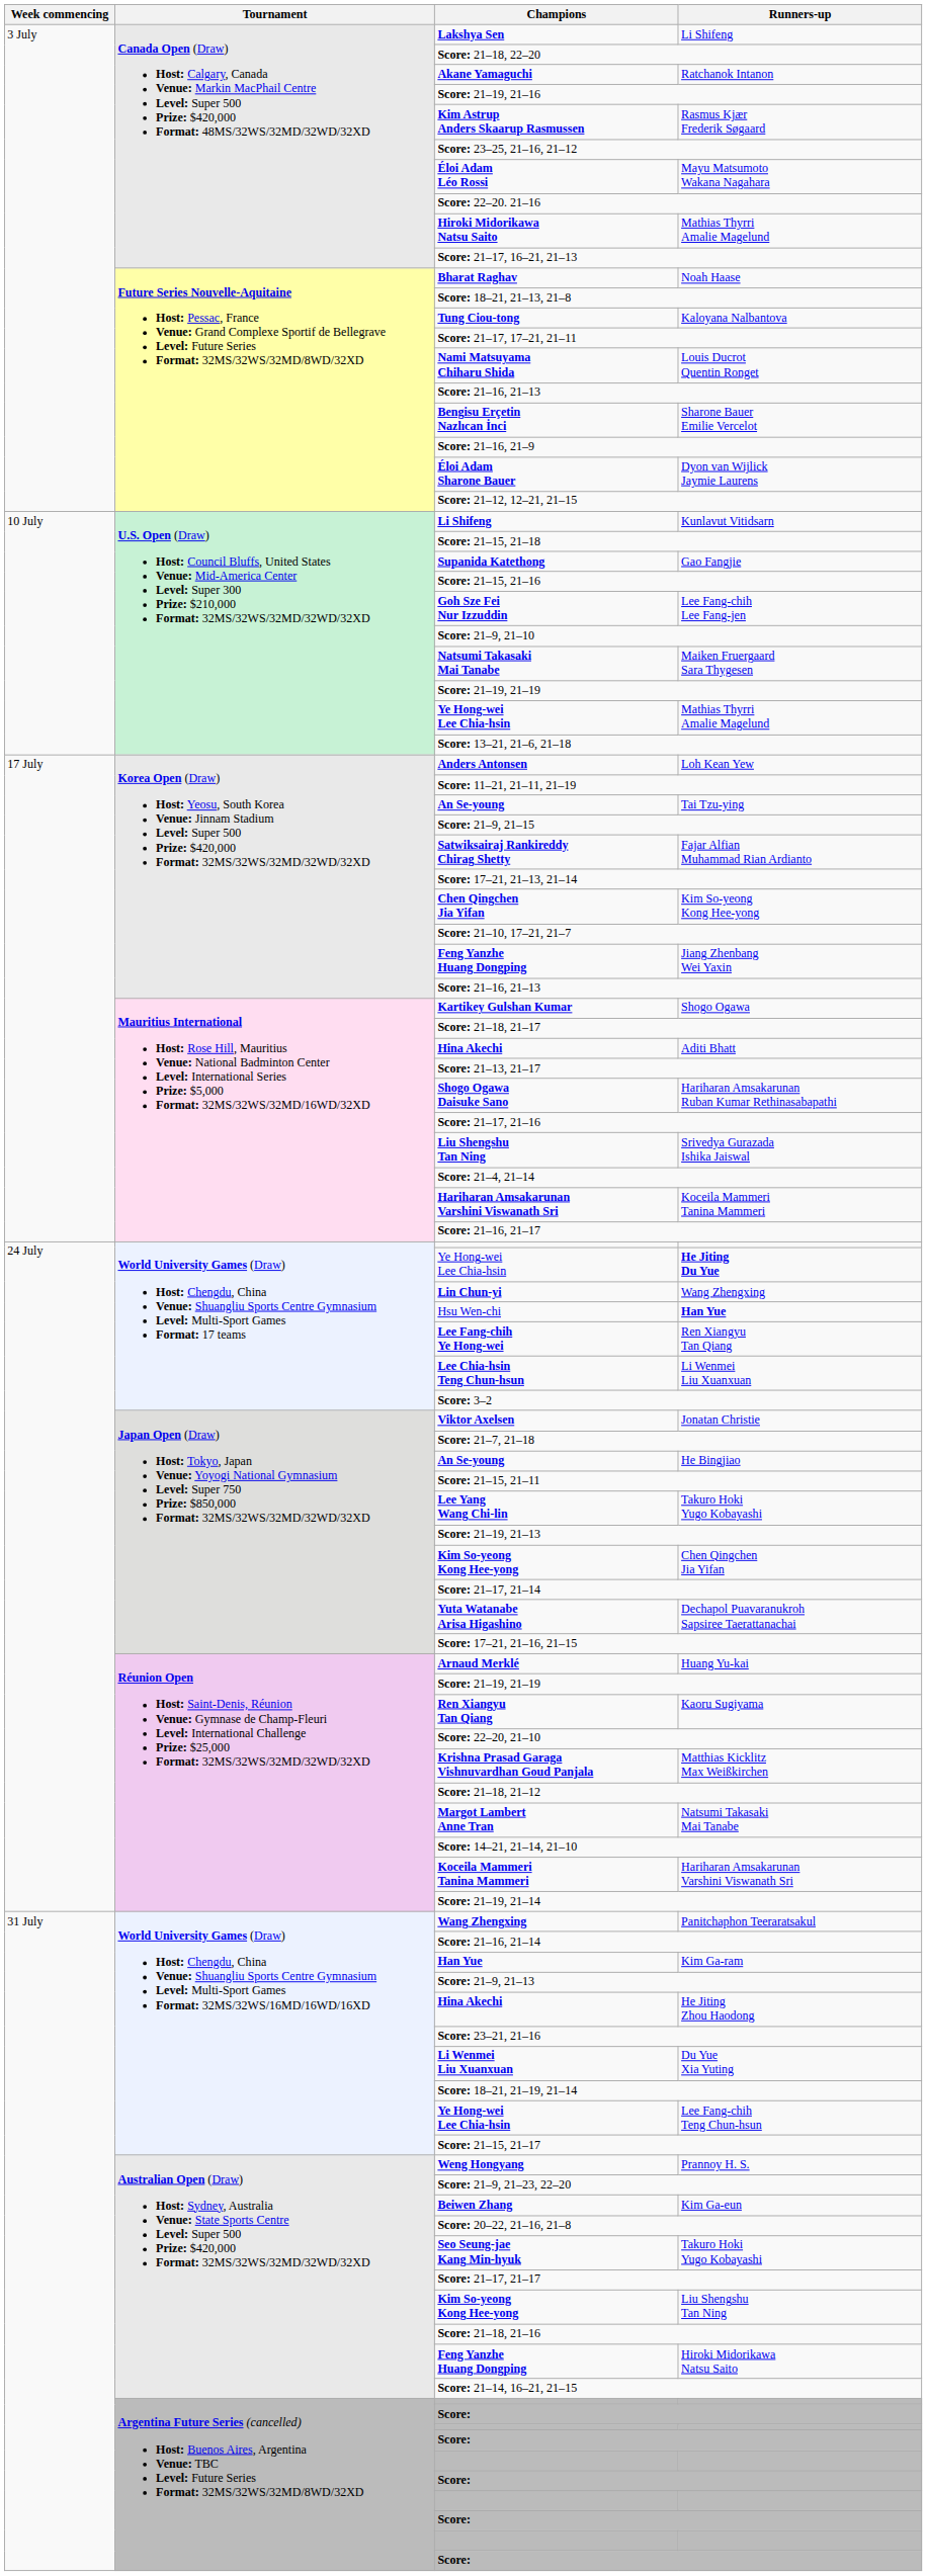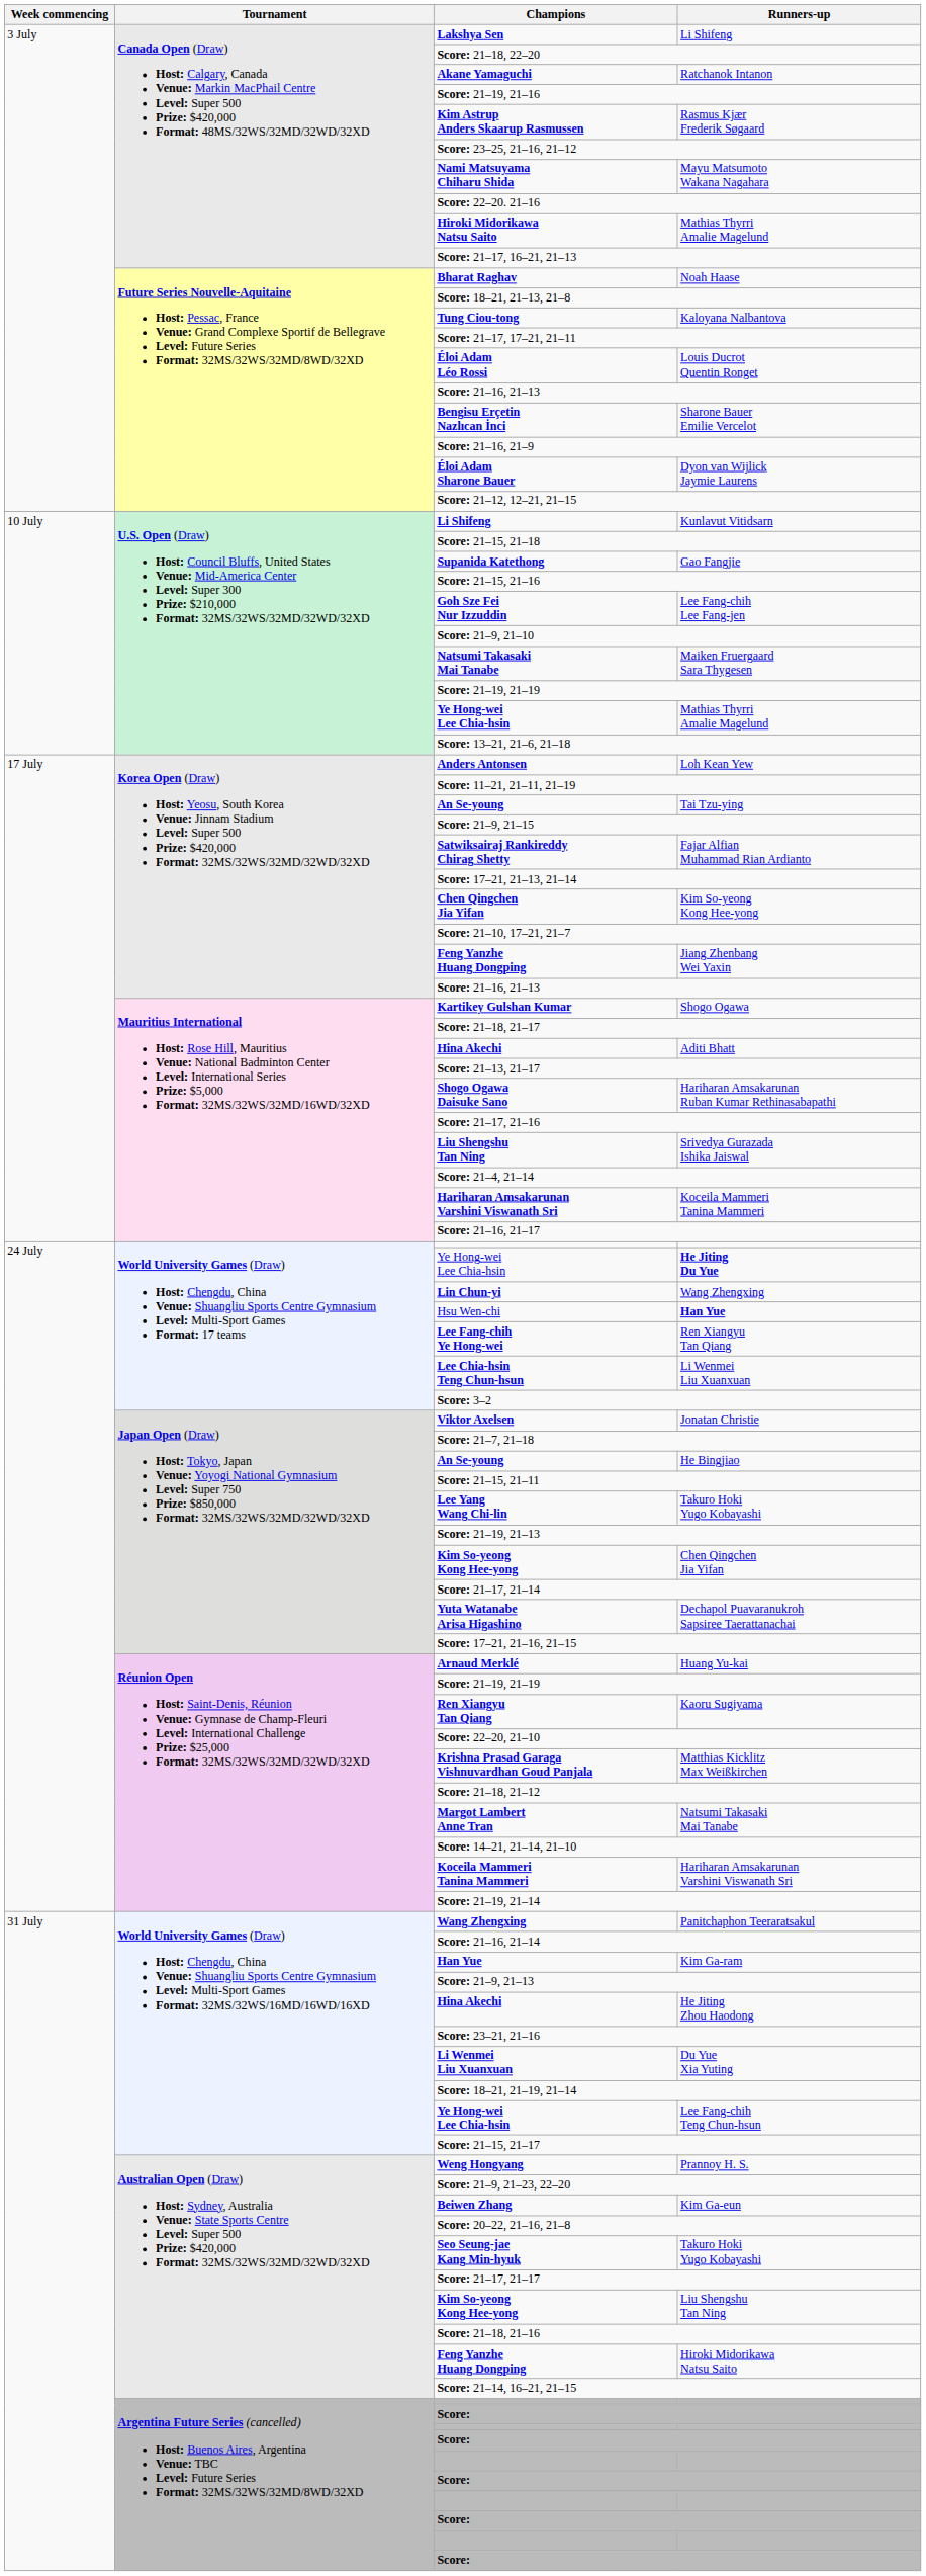Mayu Matsumoto Wakana Nagahara | Champions: Éloi Adam Léo Rossi -> Nami Matsuyama Chiharu Shida
Louis Ducrot Quentin Ronget | Champions: Nami Matsuyama Chiharu Shida -> Éloi Adam Léo Rossi
